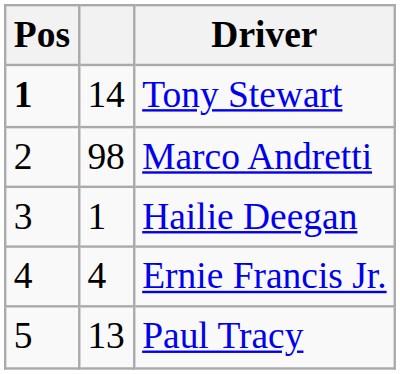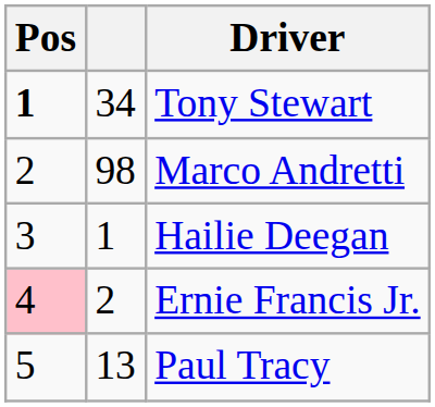Tony Stewart | column 2: 14 -> 34
Ernie Francis Jr. | Pos: no background -> pink background
Ernie Francis Jr. | column 2: 4 -> 2
